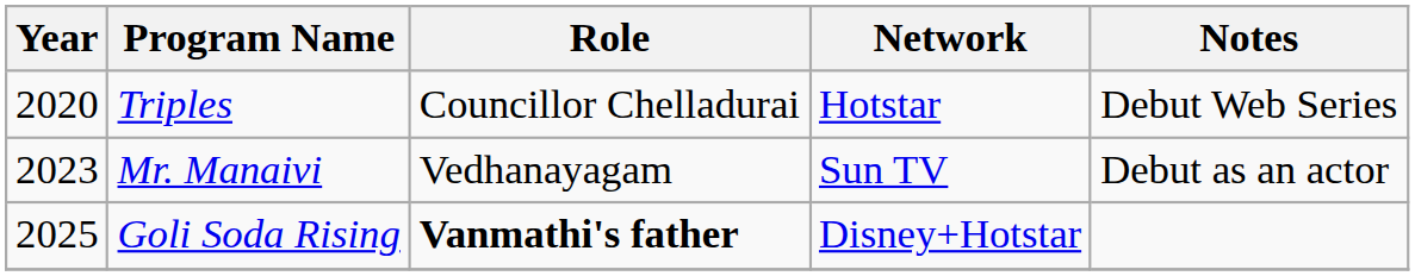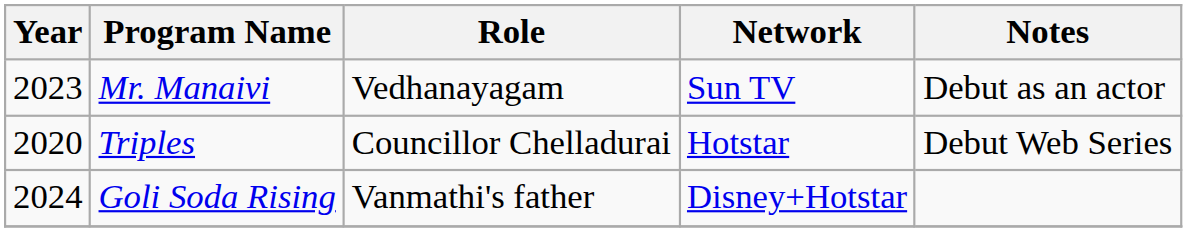rows swapped: Triples <-> Mr. Manaivi
Goli Soda Rising | Year: 2025 -> 2024
Goli Soda Rising | Role: bold -> normal
